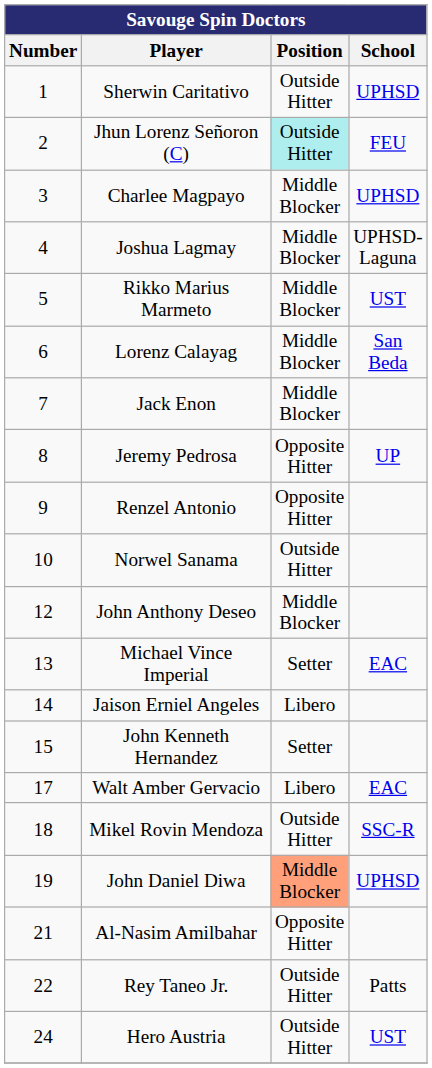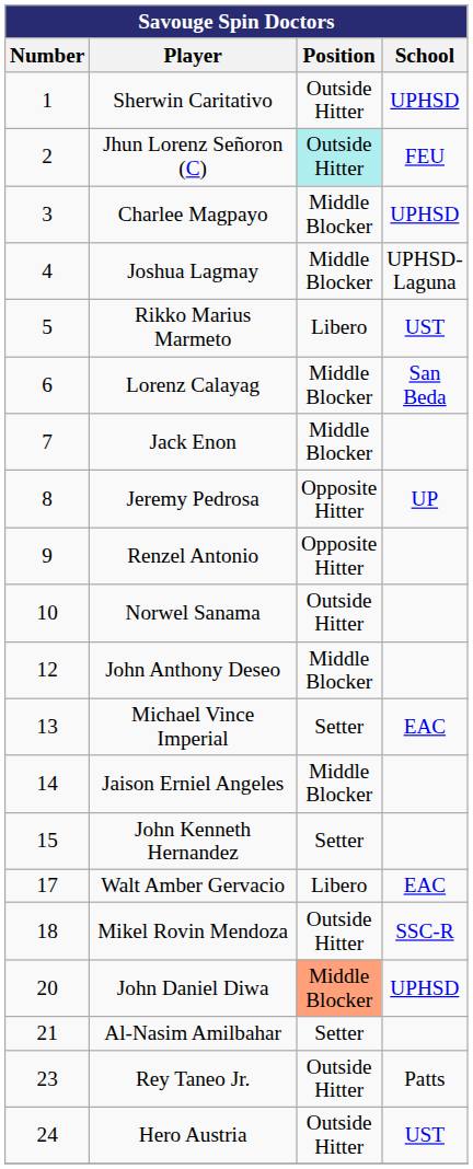Rikko Marius Marmeto | Position: Middle Blocker -> Libero
Jaison Erniel Angeles | Position: Libero -> Middle Blocker
John Daniel Diwa | Number: 19 -> 20
Al-Nasim Amilbahar | Position: Opposite Hitter -> Setter
Rey Taneo Jr. | Number: 22 -> 23
